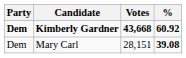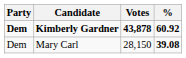Kimberly Gardner | Votes: 43,668 -> 43,878
Mary Carl | Votes: 28,151 -> 28,150
